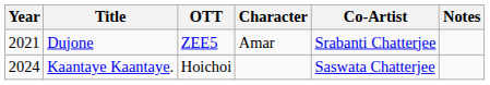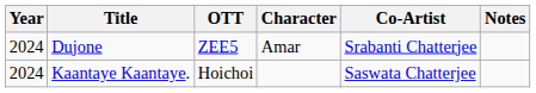Dujone | Year: 2021 -> 2024
